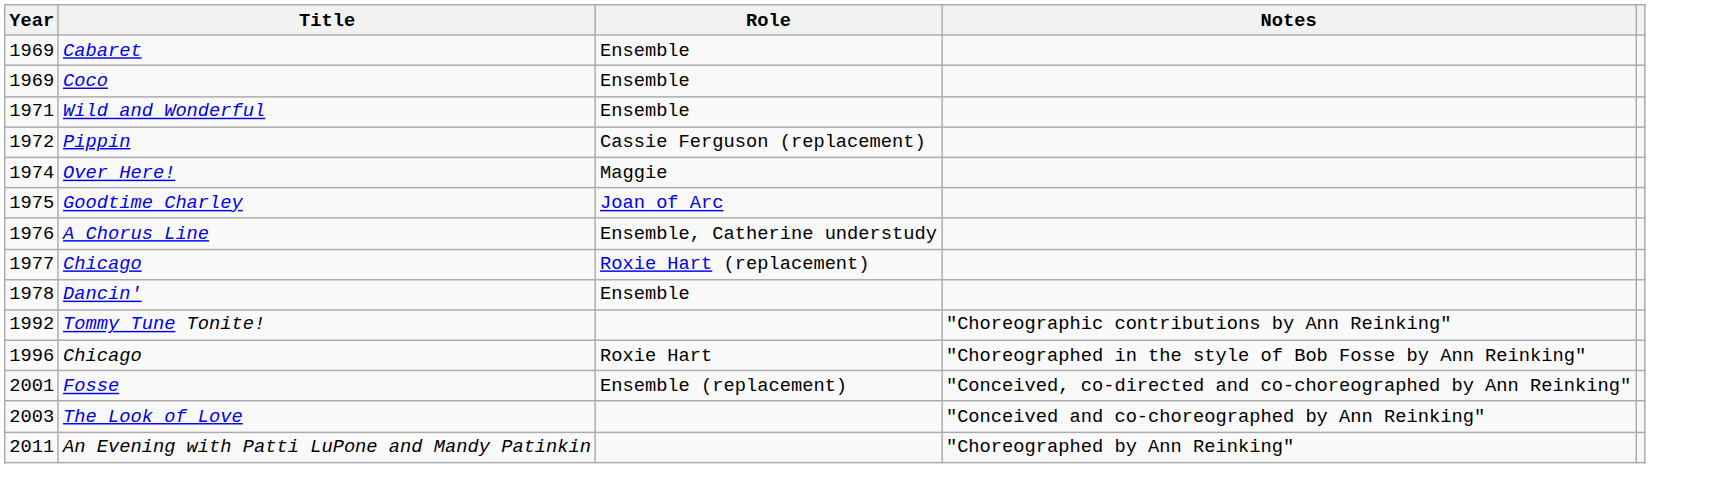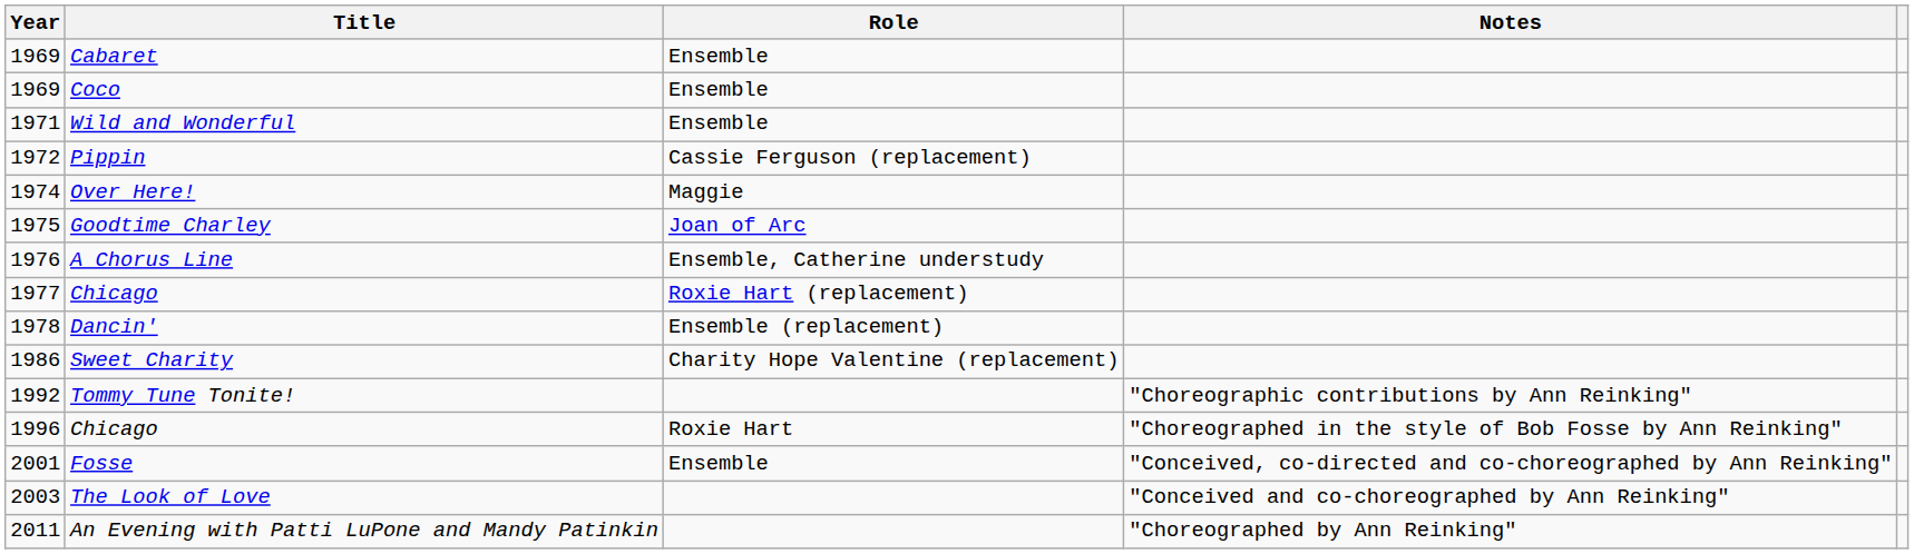Dancin' | Role: Ensemble -> Ensemble (replacement)
+ row: 1986 | Sweet Charity | Charity Hope Valentine (replacement)
Fosse | Role: Ensemble (replacement) -> Ensemble
